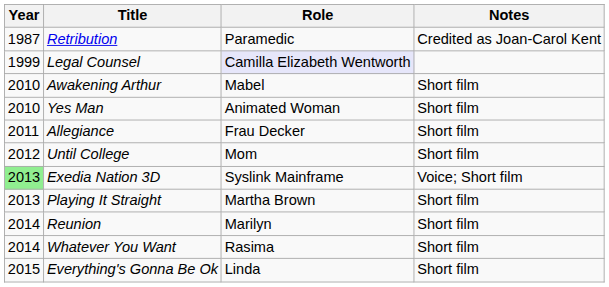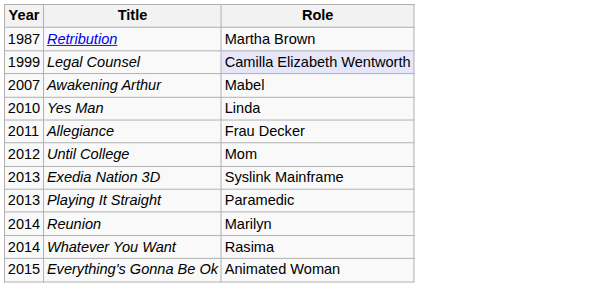- column: Notes | Credited as Joan-Carol Kent | Short film | Short film | Short film | Short film | Voice; Short film | Short film | Short film | Short film | Short film
Retribution | Role: Paramedic -> Martha Brown
Awakening Arthur | Year: 2010 -> 2007
Yes Man | Role: Animated Woman -> Linda
Exedia Nation 3D | Year: lightgreen background -> no background
Playing It Straight | Role: Martha Brown -> Paramedic
Everything's Gonna Be Ok | Role: Linda -> Animated Woman
